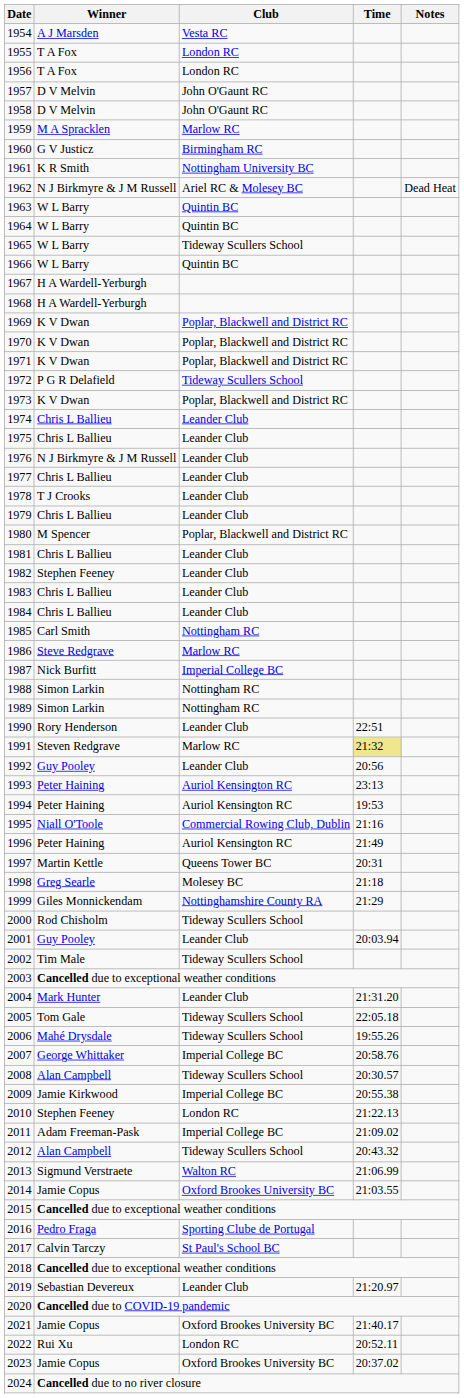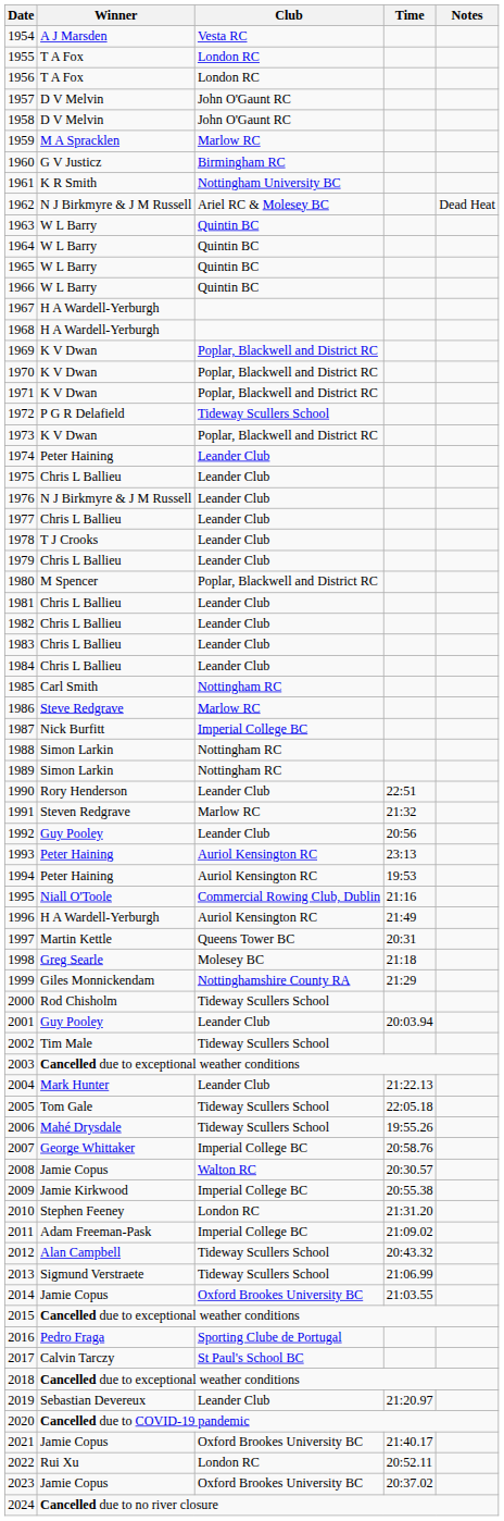1965 | Club: Tideway Scullers School -> Quintin BC
1974 | Winner: Chris L Ballieu -> Peter Haining
1982 | Winner: Stephen Feeney -> Chris L Ballieu
1991 | Time: khaki background -> no background
1996 | Winner: Peter Haining -> H A Wardell-Yerburgh
2004 | Time: 21:31.20 -> 21:22.13
2008 | Winner: Alan Campbell -> Jamie Copus
2008 | Club: Tideway Scullers School -> Walton RC
2010 | Time: 21:22.13 -> 21:31.20
2013 | Club: Walton RC -> Tideway Scullers School
